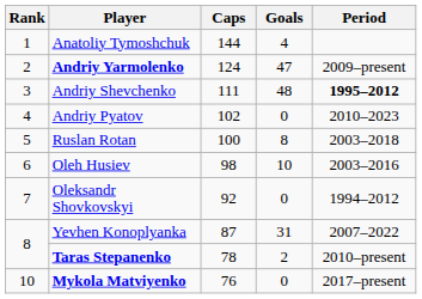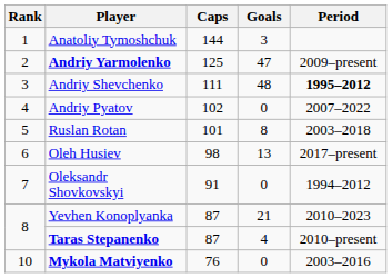Anatoliy Tymoshchuk | Goals: 4 -> 3
Andriy Yarmolenko | Caps: 124 -> 125
Andriy Pyatov | Period: 2010–2023 -> 2007–2022
Ruslan Rotan | Caps: 100 -> 101
Oleh Husiev | Goals: 10 -> 13
Oleh Husiev | Period: 2003–2016 -> 2017–present
Oleksandr Shovkovskyi | Caps: 92 -> 91
Yevhen Konoplyanka | Goals: 31 -> 21
Yevhen Konoplyanka | Period: 2007–2022 -> 2010–2023
Taras Stepanenko | Caps: 78 -> 87
Taras Stepanenko | Goals: 2 -> 4
Mykola Matviyenko | Period: 2017–present -> 2003–2016
